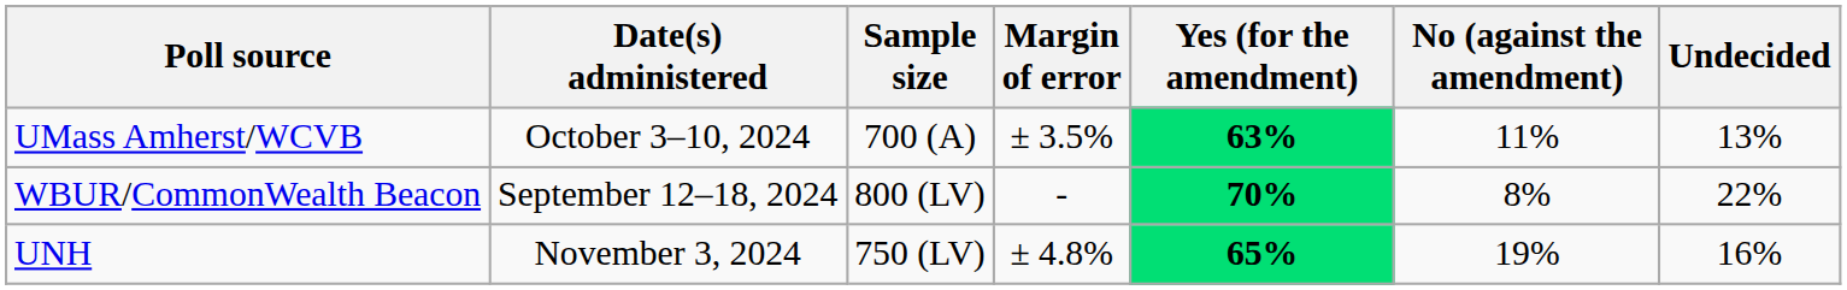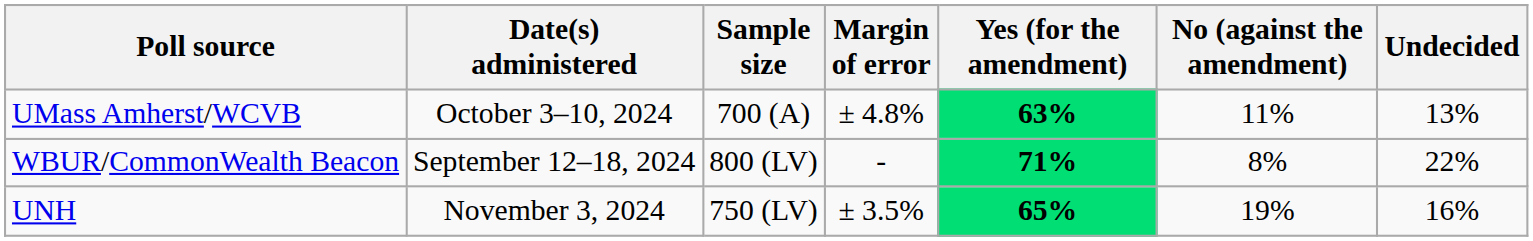UMass Amherst/WCVB | Margin of error: ± 3.5% -> ± 4.8%
WBUR/CommonWealth Beacon | Yes (for the amendment): 70% -> 71%
UNH | Margin of error: ± 4.8% -> ± 3.5%
